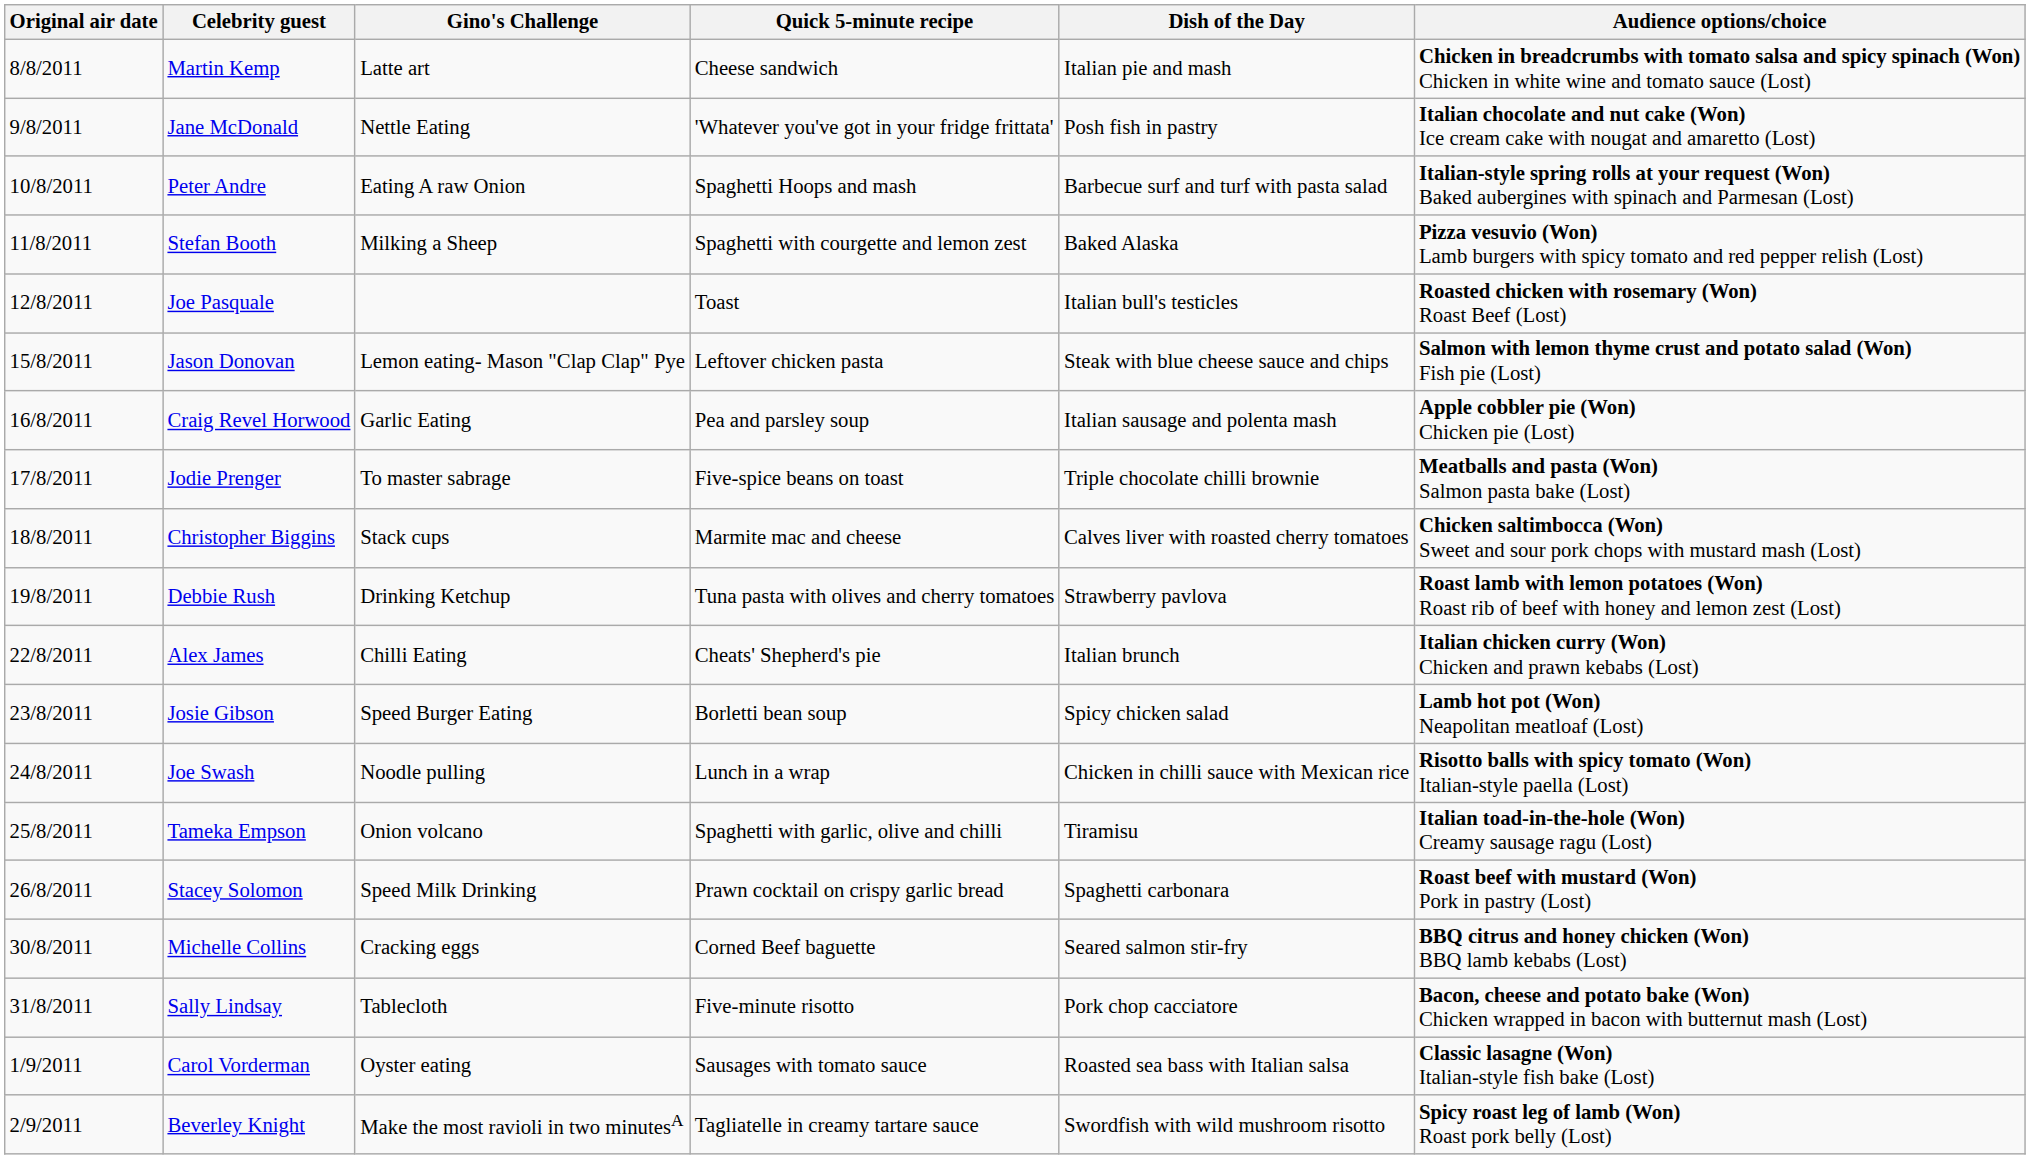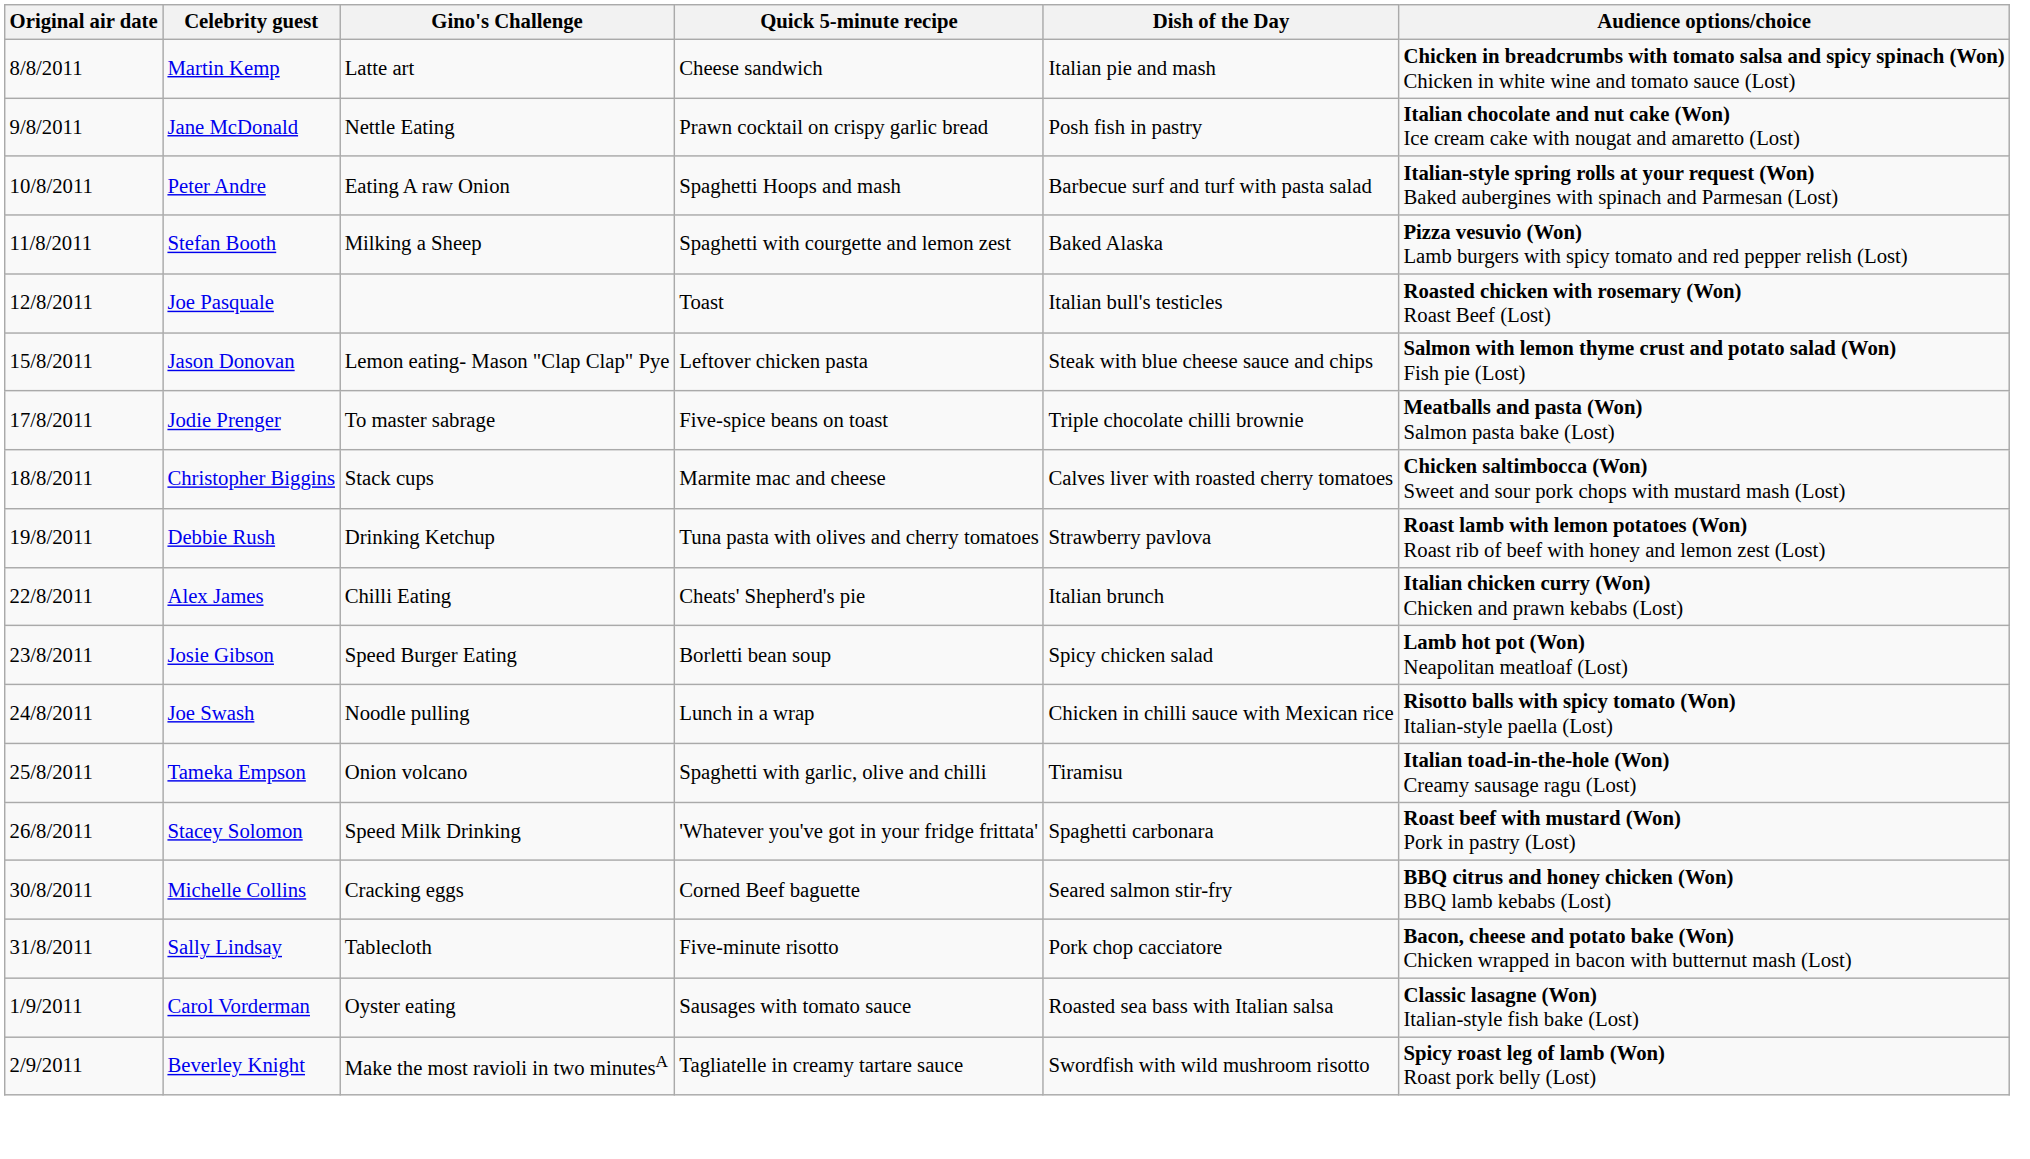Jane McDonald | Quick 5-minute recipe: 'Whatever you've got in your fridge frittata' -> Prawn cocktail on crispy garlic bread
- row: 16/8/2011 | Craig Revel Horwood | Garlic Eating | Pea and parsley soup | Italian sausage and polenta mash | Apple cobbler pie (Won) Chicken pie (Lost)
Stacey Solomon | Quick 5-minute recipe: Prawn cocktail on crispy garlic bread -> 'Whatever you've got in your fridge frittata'
